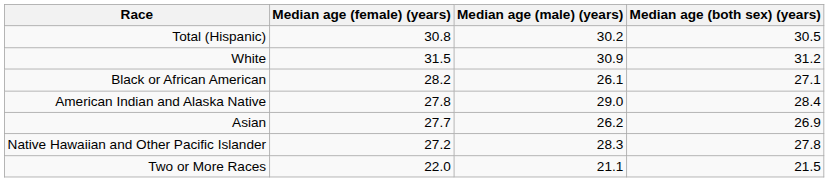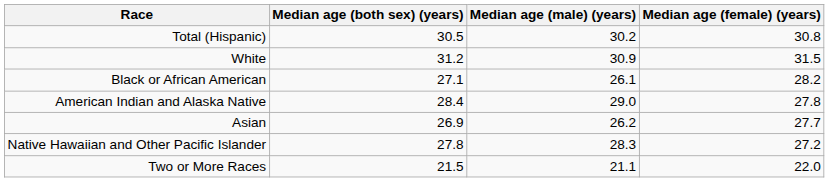columns swapped: Median age (both sex) (years) <-> Median age (female) (years)
